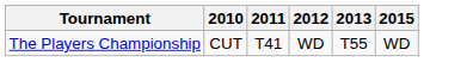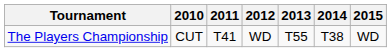+ column: 2014 | T38
